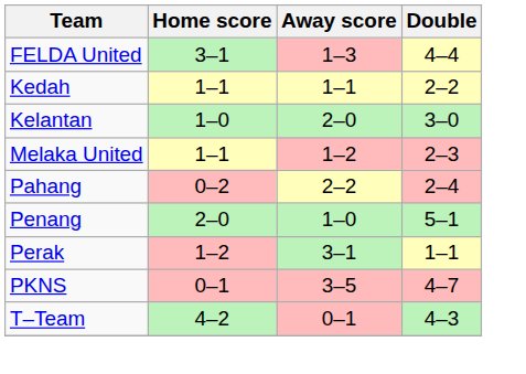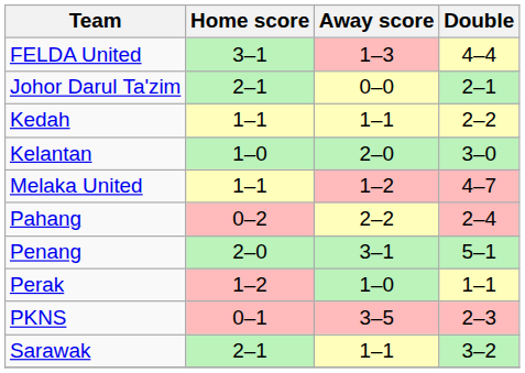+ row: Johor Darul Ta'zim | 2–1 | 0–0 | 2–1
Melaka United | Double: 2–3 -> 4–7
Penang | Away score: 1–0 -> 3–1
Perak | Away score: 3–1 -> 1–0
PKNS | Double: 4–7 -> 2–3
+ row: Sarawak | 2–1 | 1–1 | 3–2
- row: T–Team | 4–2 | 0–1 | 4–3
